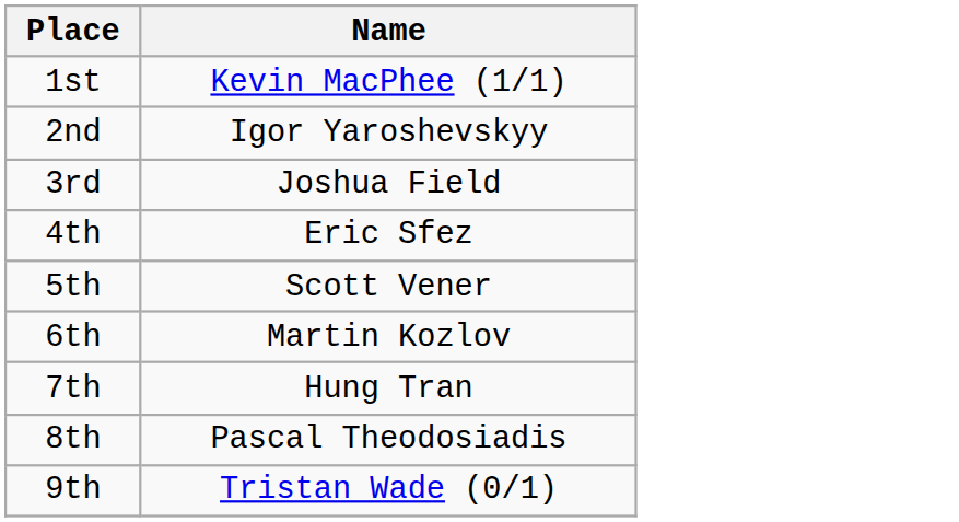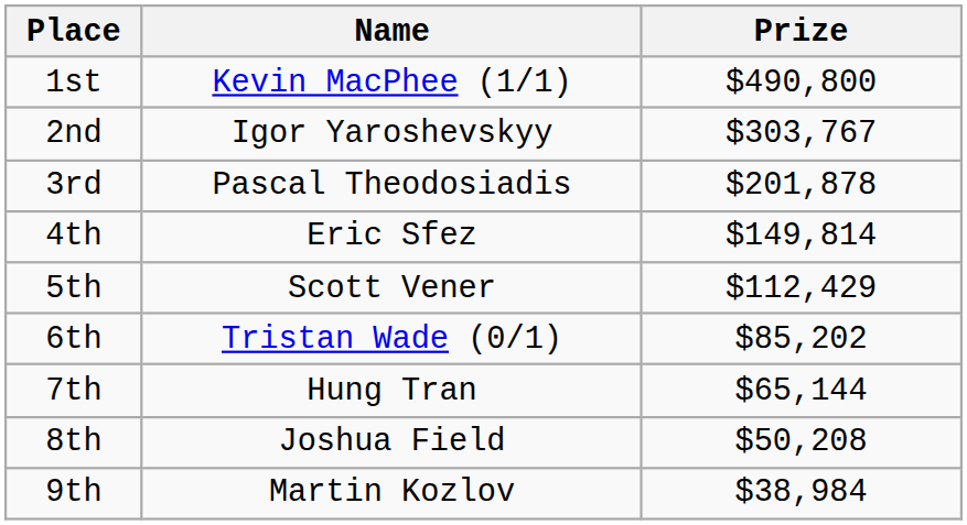+ column: Prize | $490,800 | $303,767 | $201,878 | $149,814 | $112,429 | $85,202 | $65,144 | $50,208 | $38,984
3rd | Name: Joshua Field -> Pascal Theodosiadis
6th | Name: Martin Kozlov -> Tristan Wade (0/1)
8th | Name: Pascal Theodosiadis -> Joshua Field
9th | Name: Tristan Wade (0/1) -> Martin Kozlov
